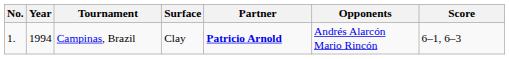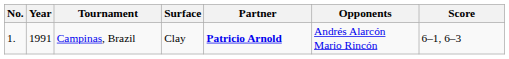Campinas, Brazil | Year: 1994 -> 1991
